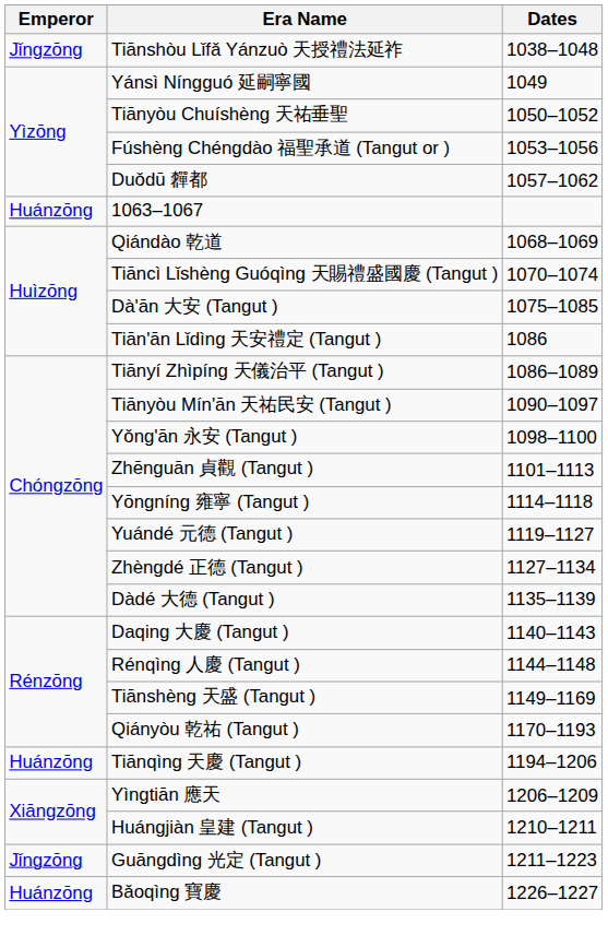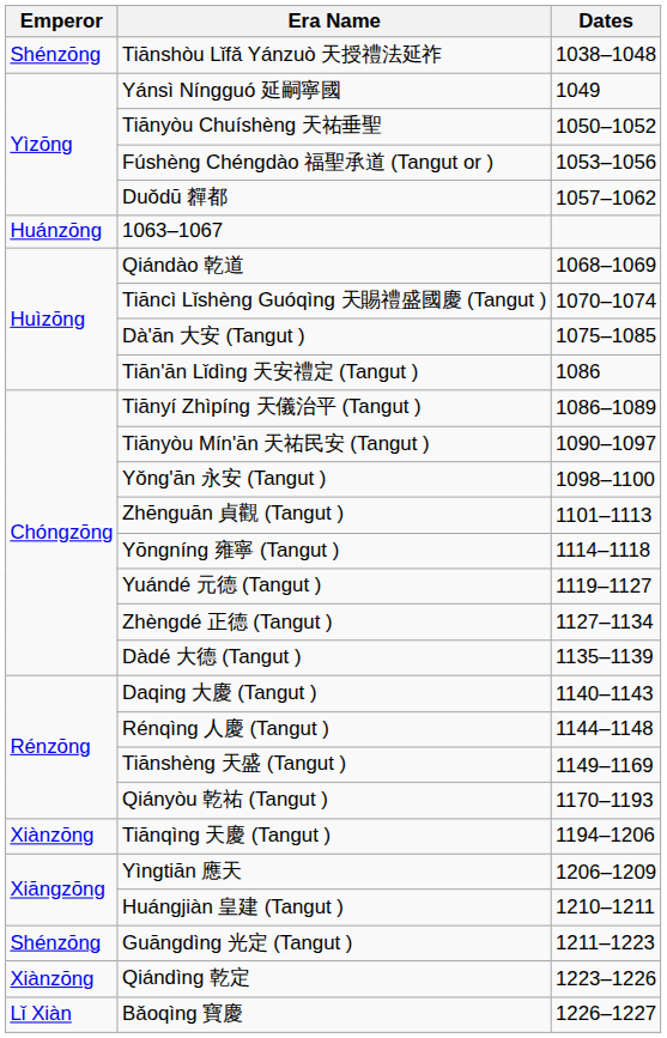Tiānshòu Lǐfǎ Yánzuò 天授禮法延祚 | Emperor: Jǐngzōng -> Shénzōng
Tiānqìng 天慶 (Tangut ) | Emperor: Huánzōng -> Xiànzōng
Guāngdìng 光定 (Tangut ) | Emperor: Jǐngzōng -> Shénzōng
+ row: Xiànzōng | Qiándìng 乾定 | 1223–1226
Bǎoqìng 寶慶 | Emperor: Huánzōng -> Lǐ Xiàn
